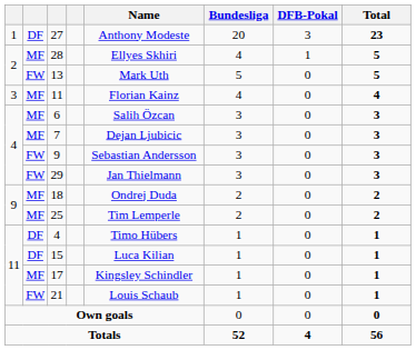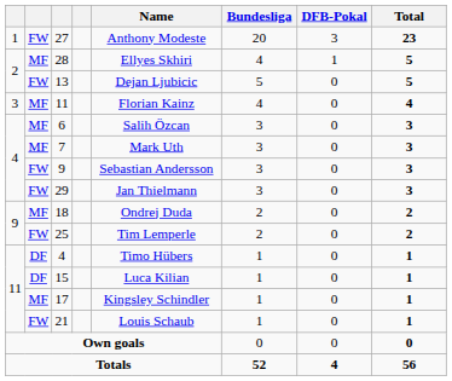27 | column 2: DF -> FW
13 | Name: Mark Uth -> Dejan Ljubicic
7 | Name: Dejan Ljubicic -> Mark Uth
25 | column 2: MF -> FW
